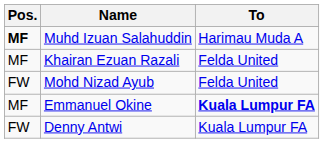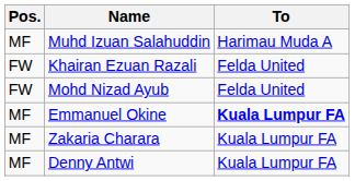Muhd Izuan Salahuddin | Pos.: bold -> normal
Khairan Ezuan Razali | Pos.: MF -> FW
+ row: MF | Zakaria Charara | Kuala Lumpur FA
Denny Antwi | Pos.: FW -> MF
